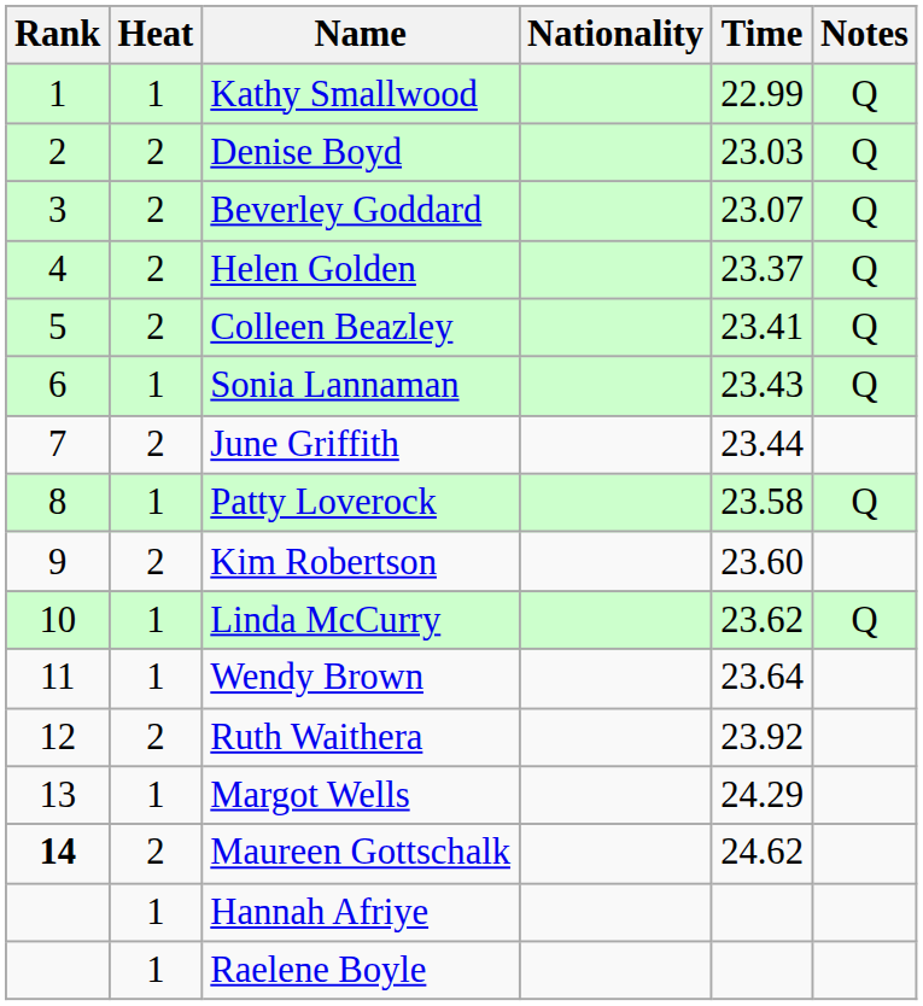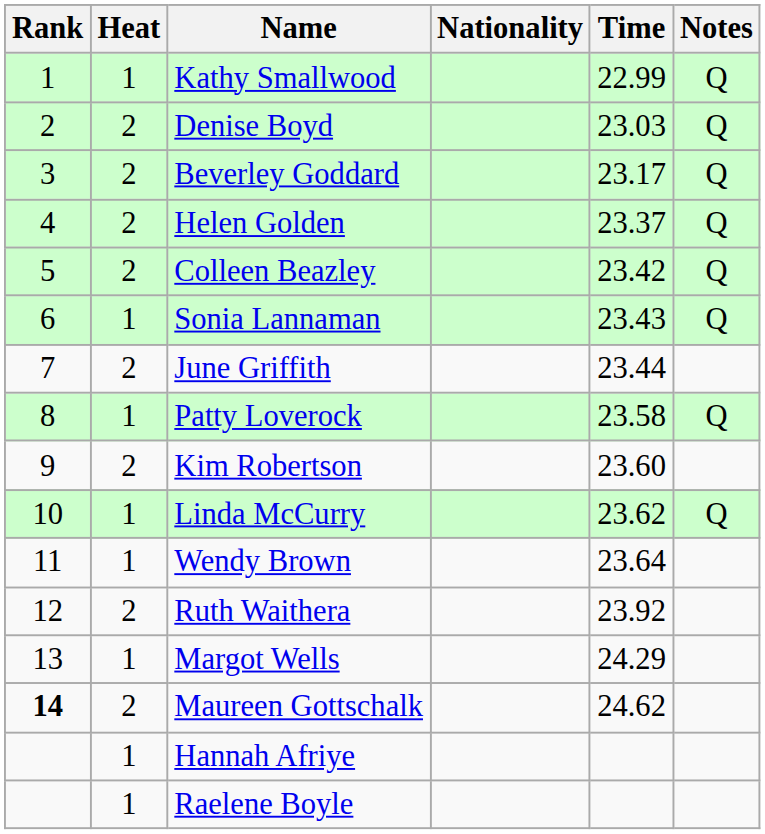Beverley Goddard | Time: 23.07 -> 23.17
Colleen Beazley | Time: 23.41 -> 23.42
